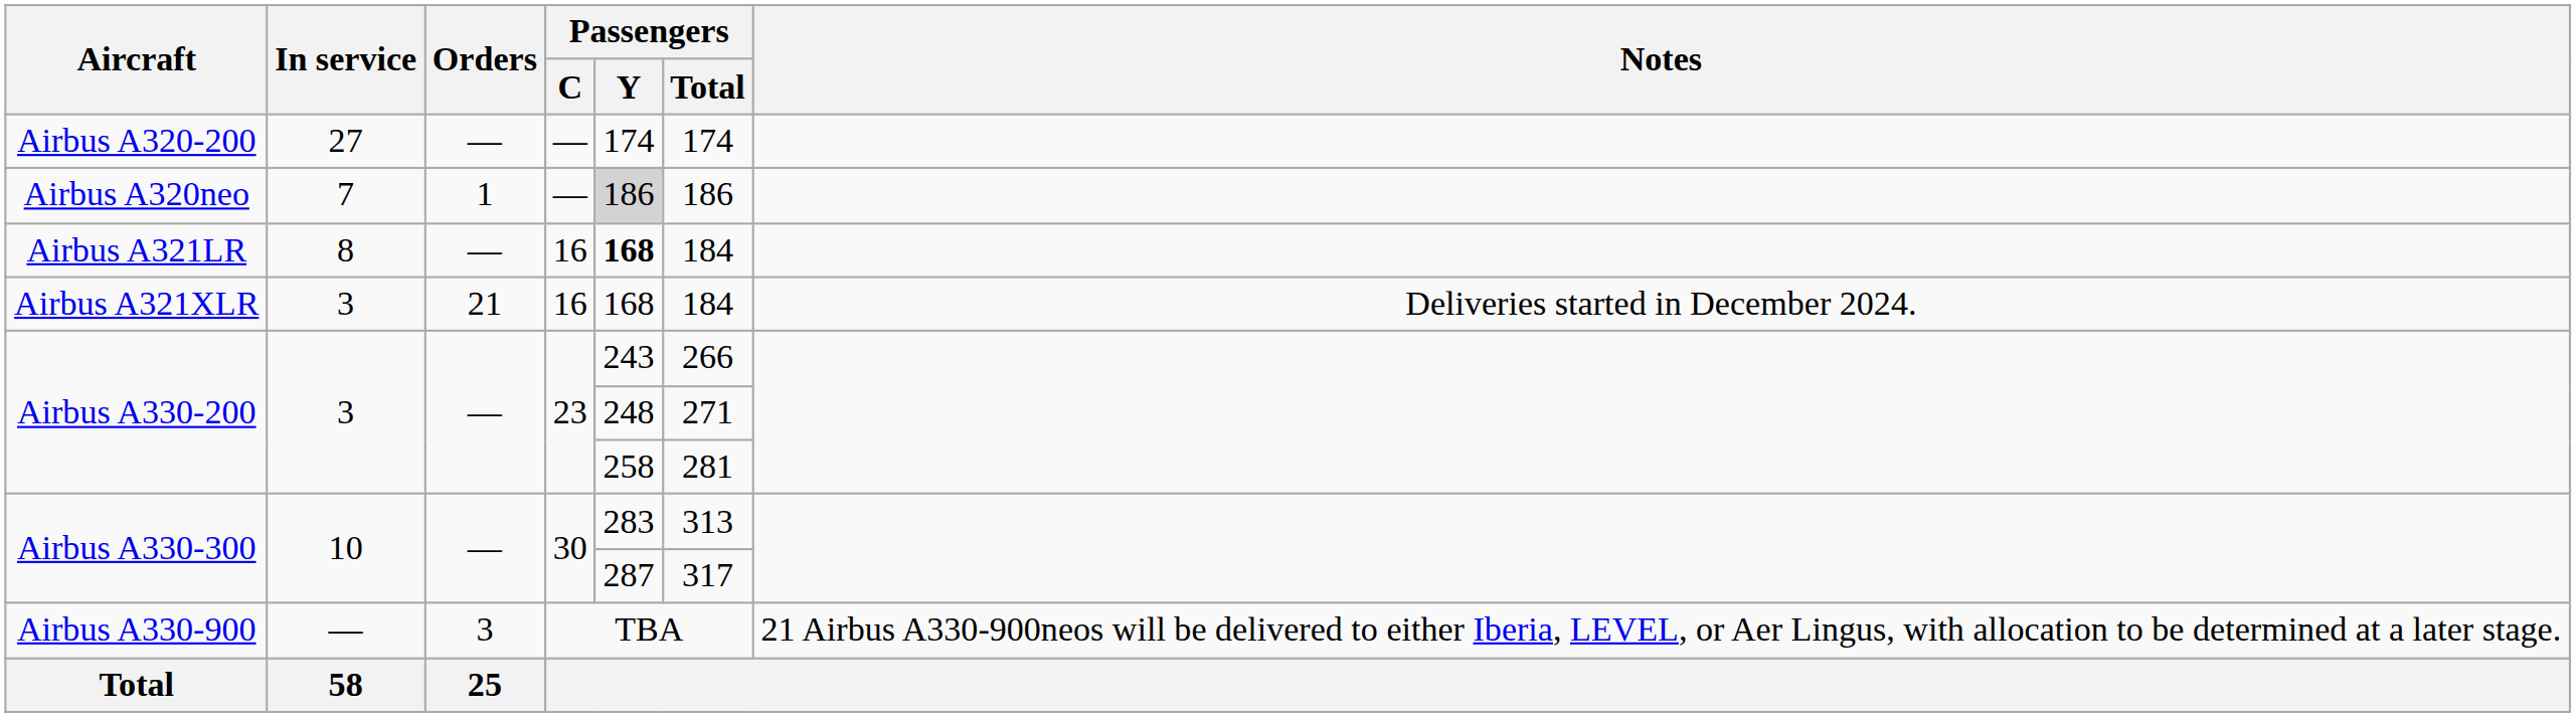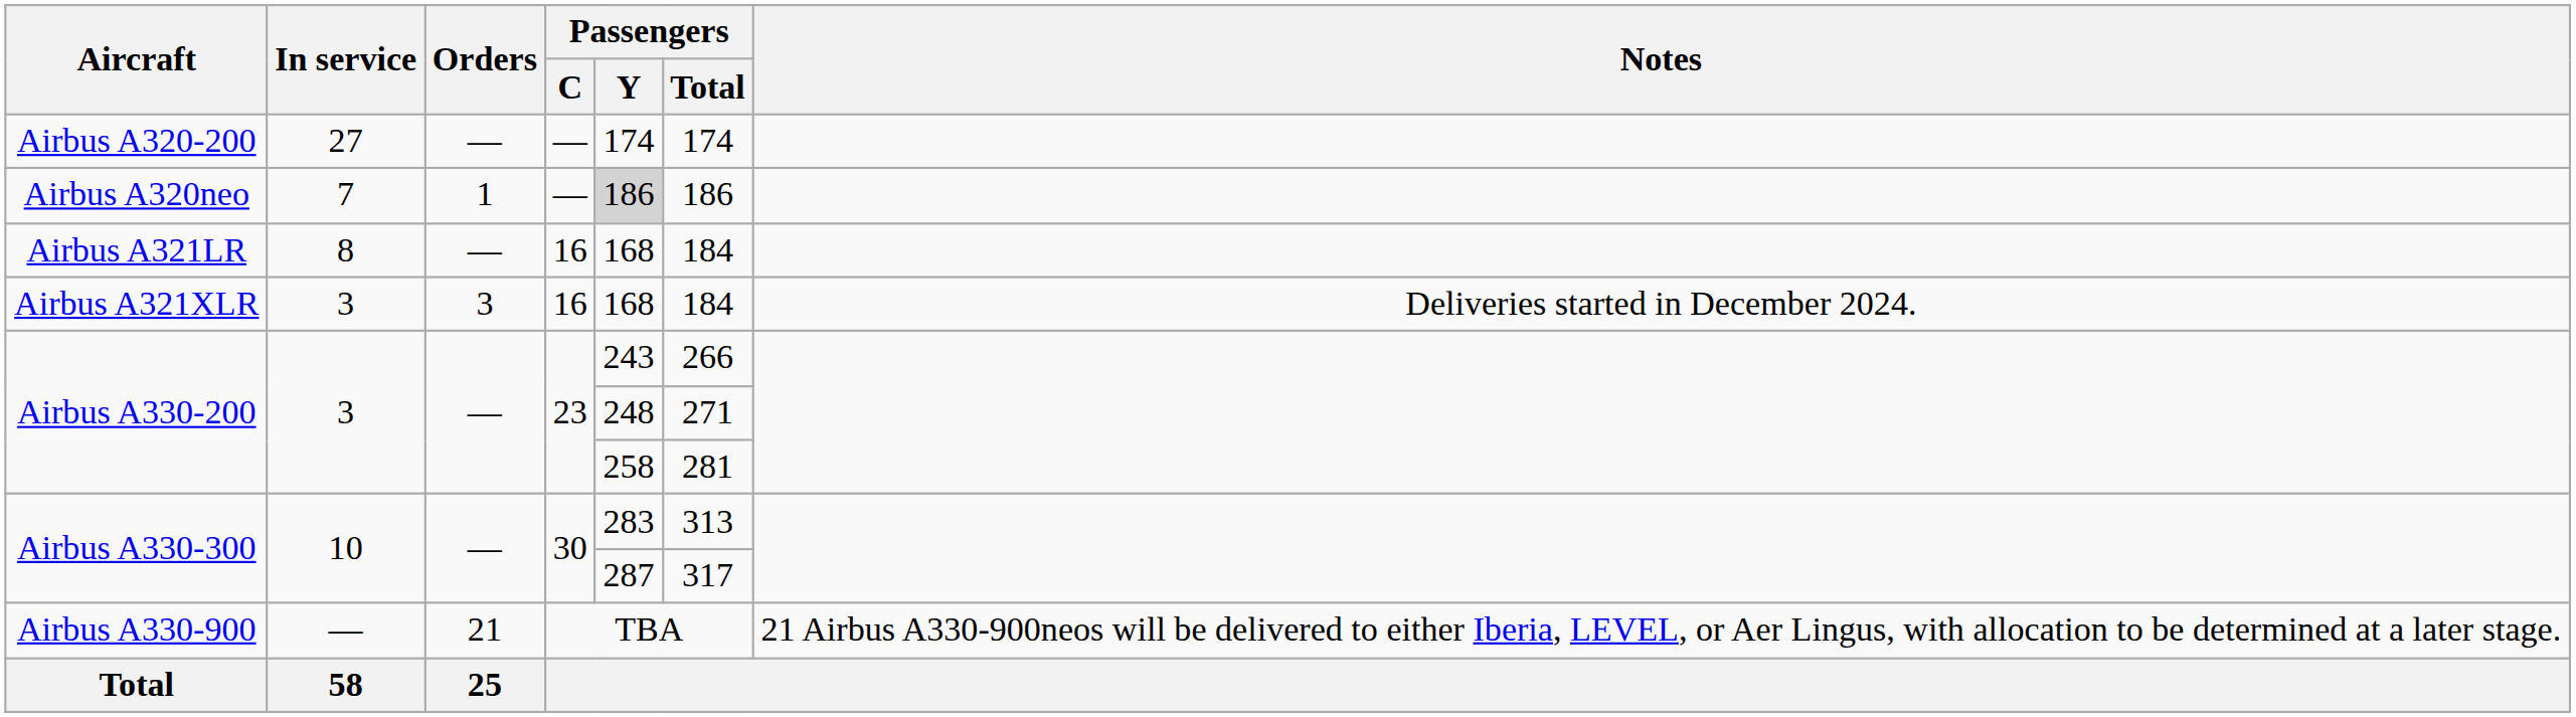Airbus A321LR | Passengers / Y: bold -> normal
Airbus A321XLR | Orders: 21 -> 3
Airbus A330-900 | Orders: 3 -> 21
